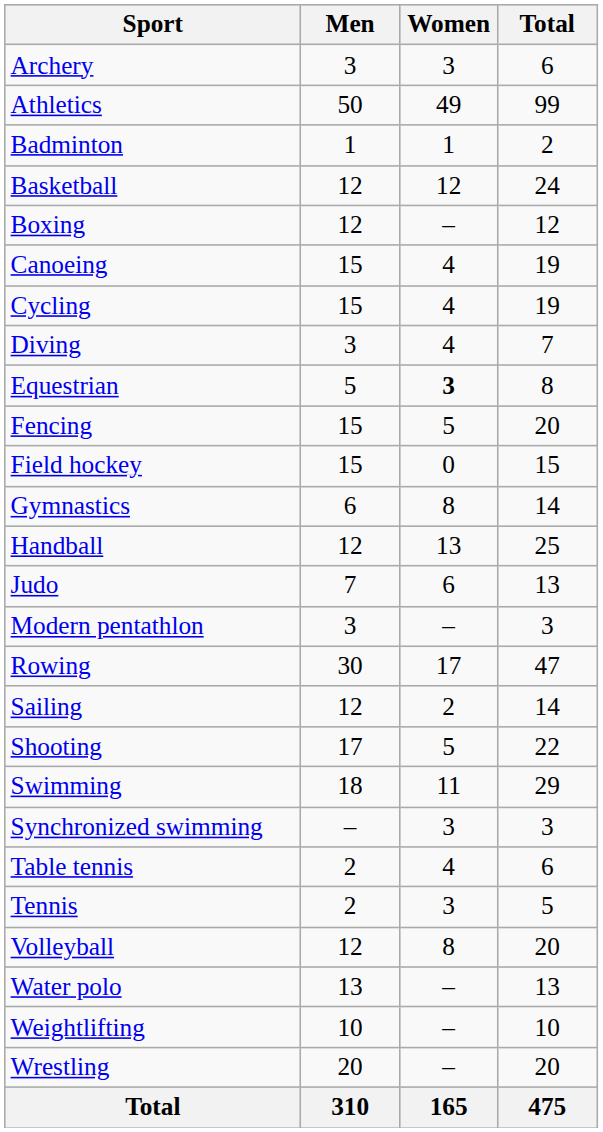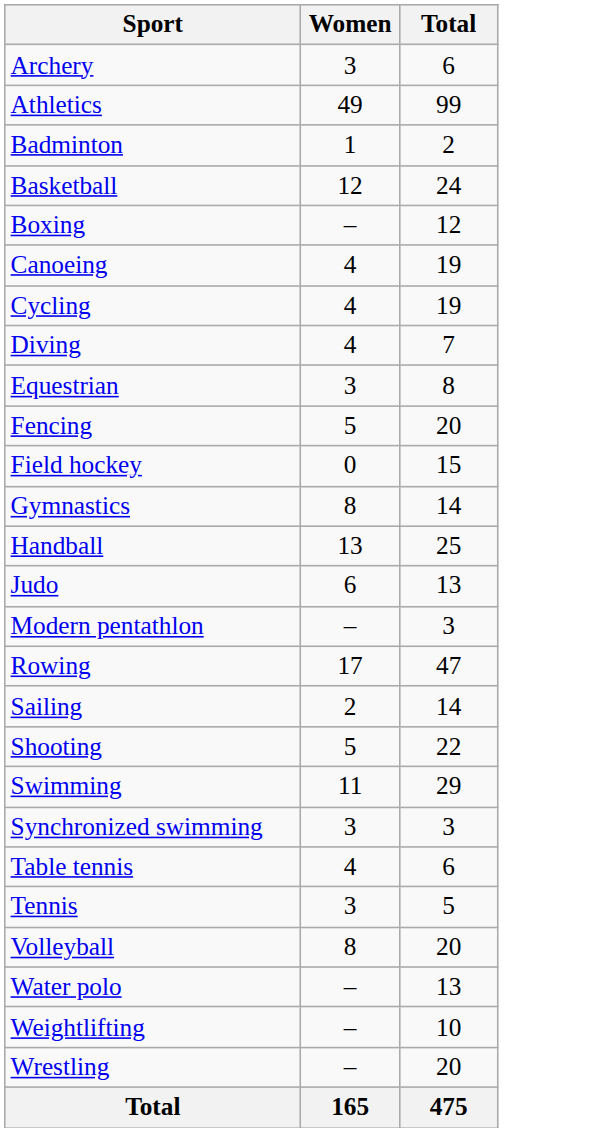- column: Men | 3 | 50 | 1 | 12 | 12 | 15 | 15 | 3 | 5 | 15 | 15 | 6 | 12 | 7 | 3 | 30 | 12 | 17 | 18 | – | 2 | 2 | 12 | 13 | 10 | 20 | 310
Equestrian | Women: bold -> normal
